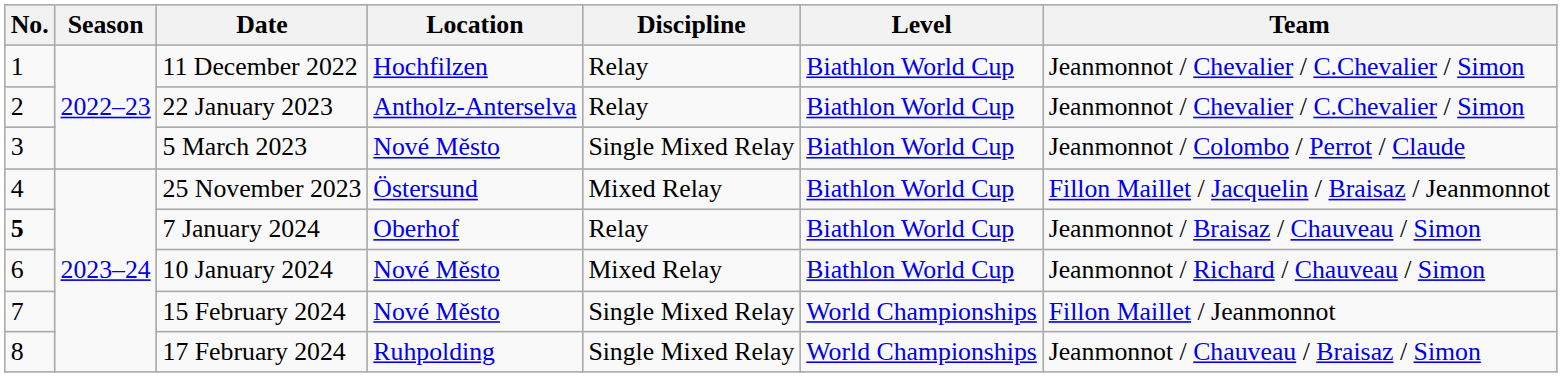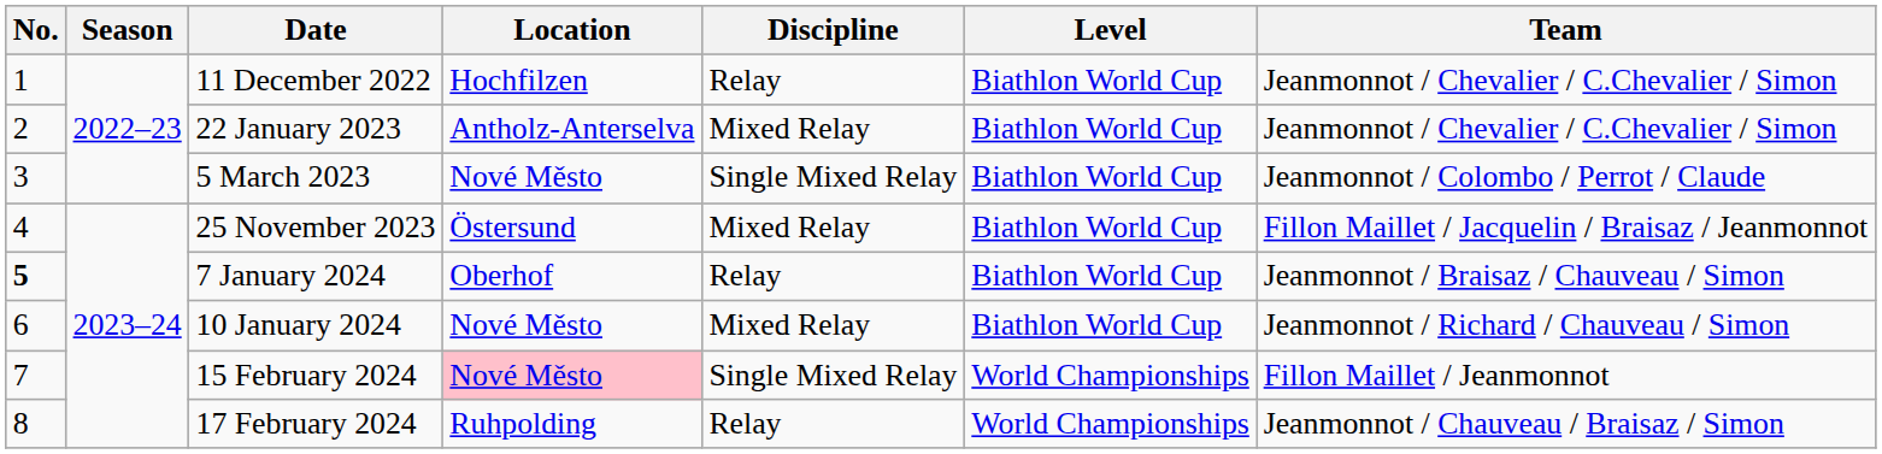22 January 2023 | Discipline: Relay -> Mixed Relay
15 February 2024 | Location: no background -> pink background
17 February 2024 | Discipline: Single Mixed Relay -> Relay
